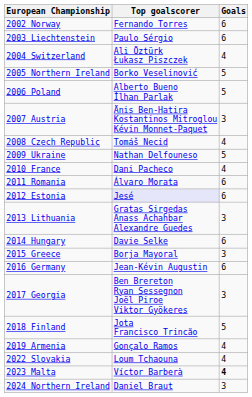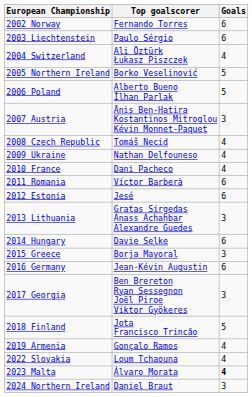2009 Ukraine | Goals: 5 -> 4
2011 Romania | Top goalscorer: Álvaro Morata -> Víctor Barberà
2012 Estonia | Top goalscorer: lavender background -> no background
2023 Malta | Top goalscorer: Víctor Barberà -> Álvaro Morata
